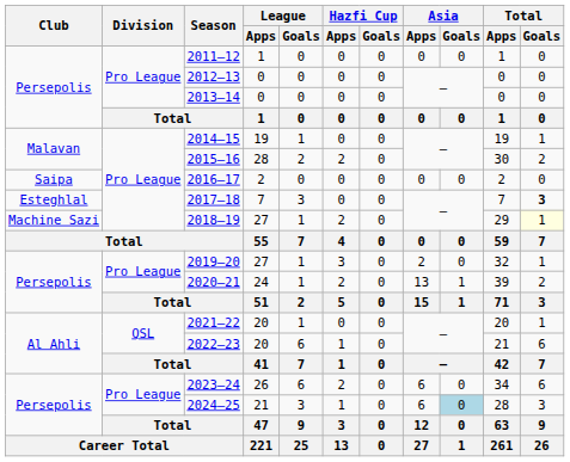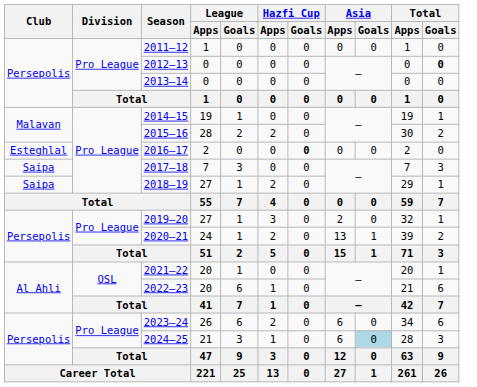2012–13 | Total / Goals: normal -> bold
2016–17 | Club: Saipa -> Esteghlal
2016–17 | Hazfi Cup / Goals: normal -> bold
2017–18 | Club: Esteghlal -> Saipa
2017–18 | Total / Goals: bold -> normal
2018–19 | Club: Machine Sazi -> Saipa
2018–19 | Total / Goals: lightyellow background -> no background
